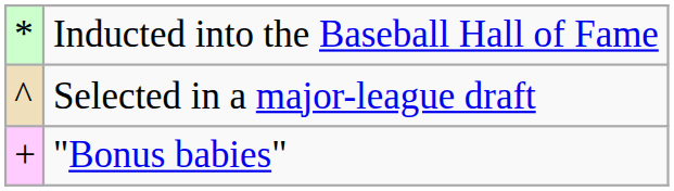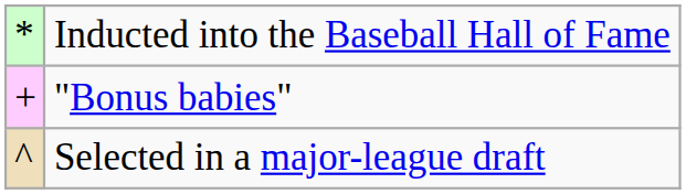rows swapped: "Bonus babies" <-> Selected in a major-league draft
